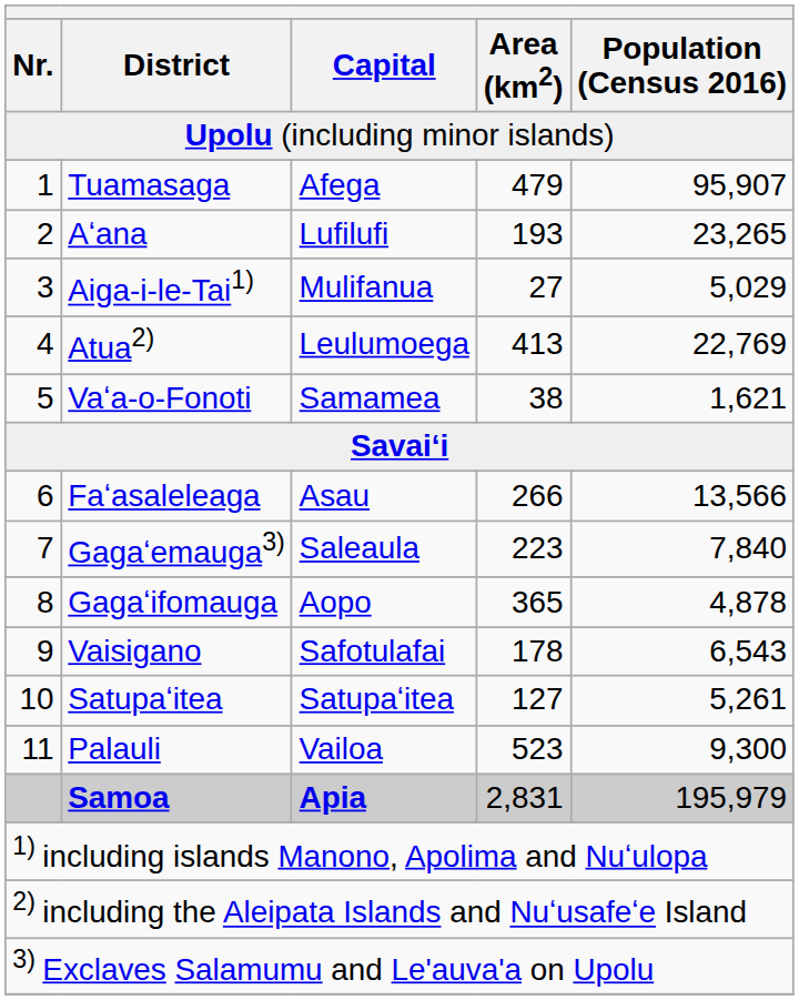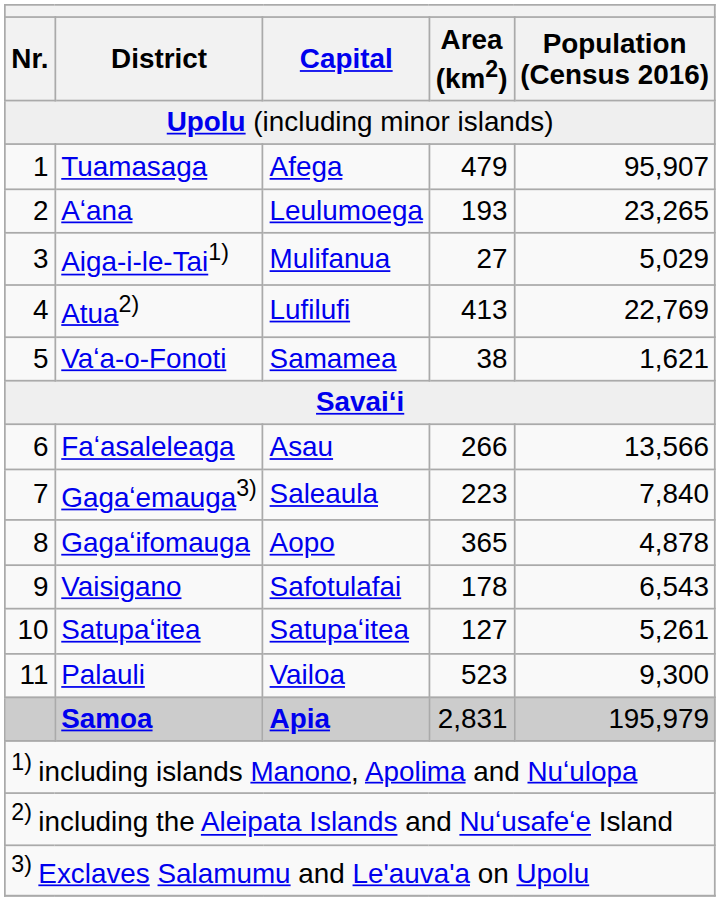Aʻana | Capital: Lufilufi -> Leulumoega
Atua2) | Capital: Leulumoega -> Lufilufi
